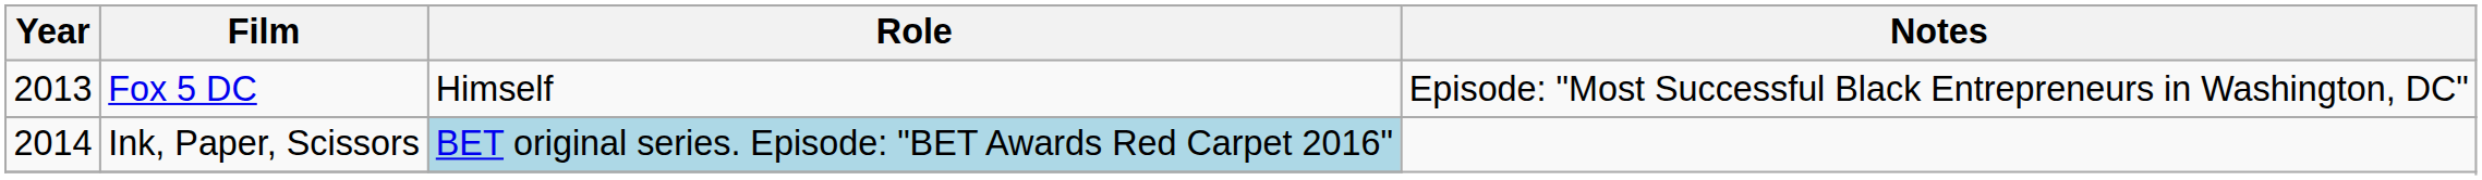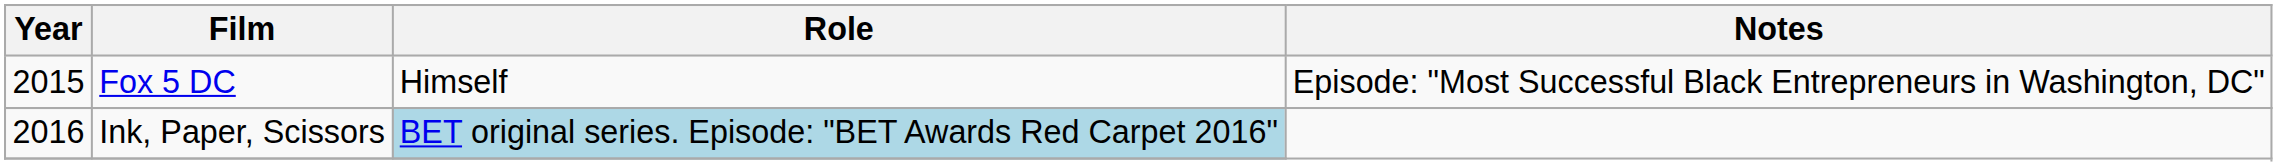Fox 5 DC | Year: 2013 -> 2015
Ink, Paper, Scissors | Year: 2014 -> 2016
